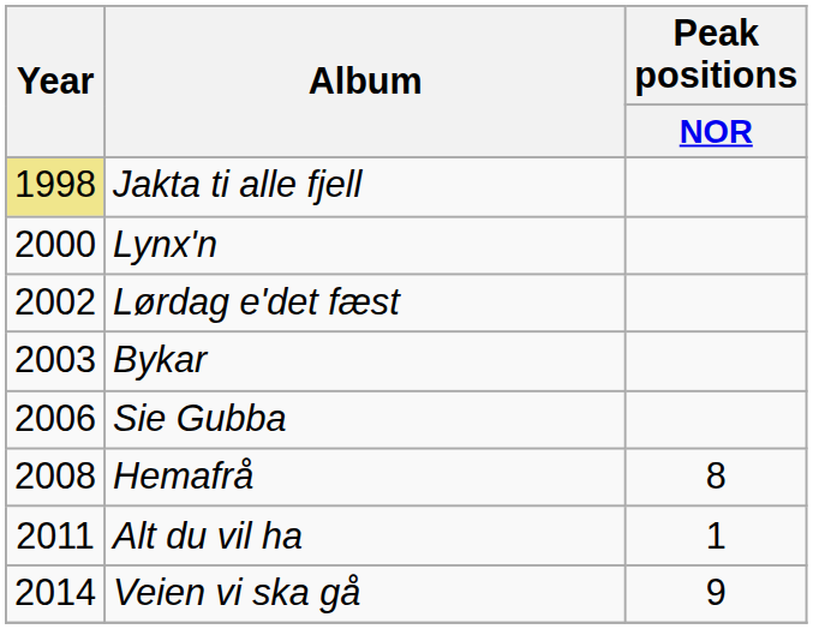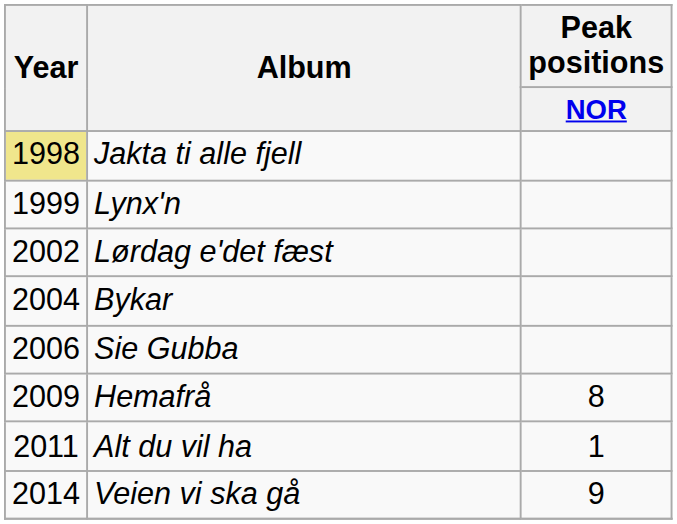Lynx'n | Year: 2000 -> 1999
Bykar | Year: 2003 -> 2004
Hemafrå | Year: 2008 -> 2009
